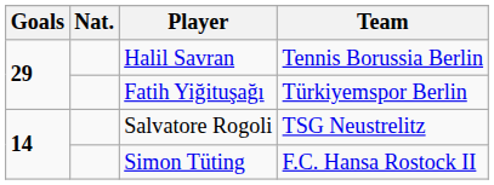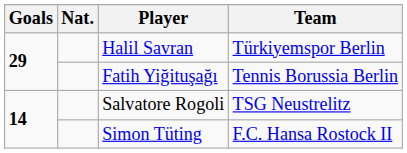Halil Savran | Team: Tennis Borussia Berlin -> Türkiyemspor Berlin
Fatih Yiğituşağı | Team: Türkiyemspor Berlin -> Tennis Borussia Berlin
